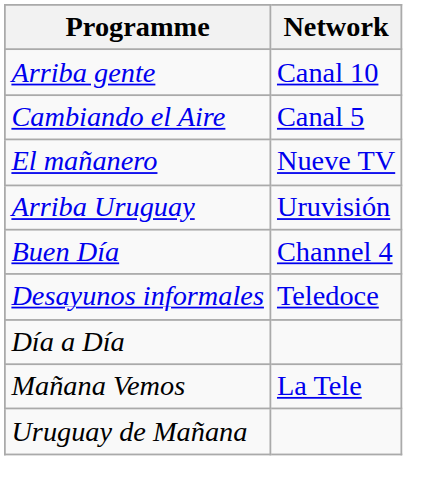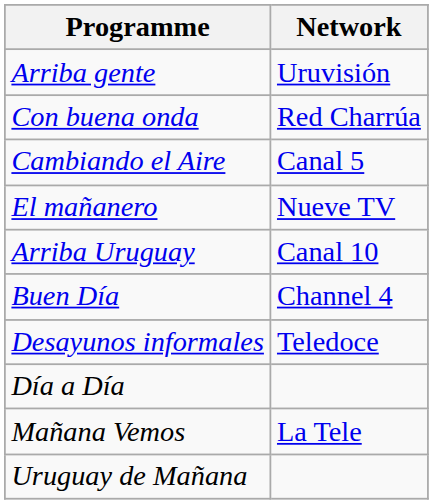Arriba gente | Network: Canal 10 -> Uruvisión
+ row: Con buena onda | Red Charrúa
Arriba Uruguay | Network: Uruvisión -> Canal 10
